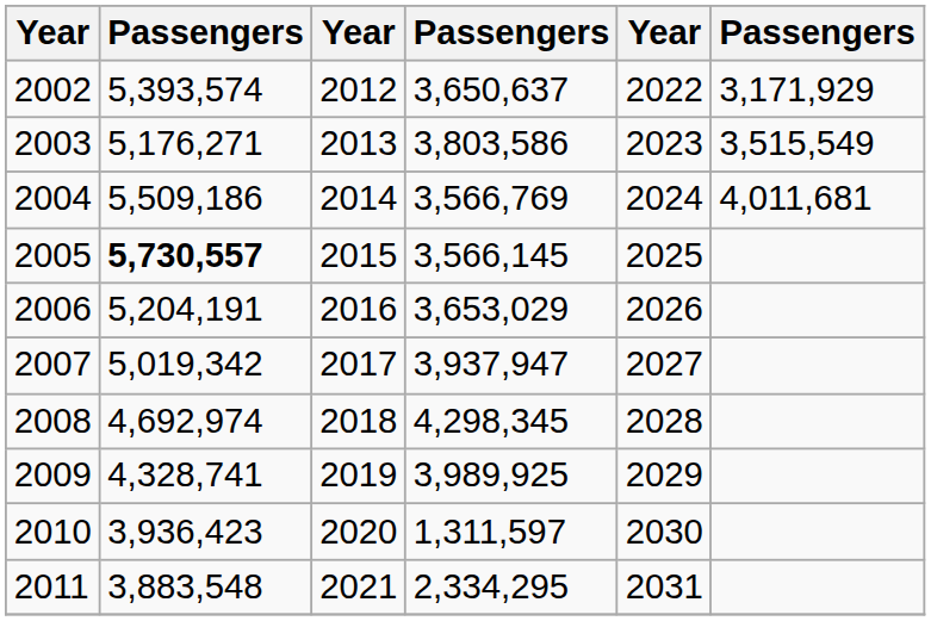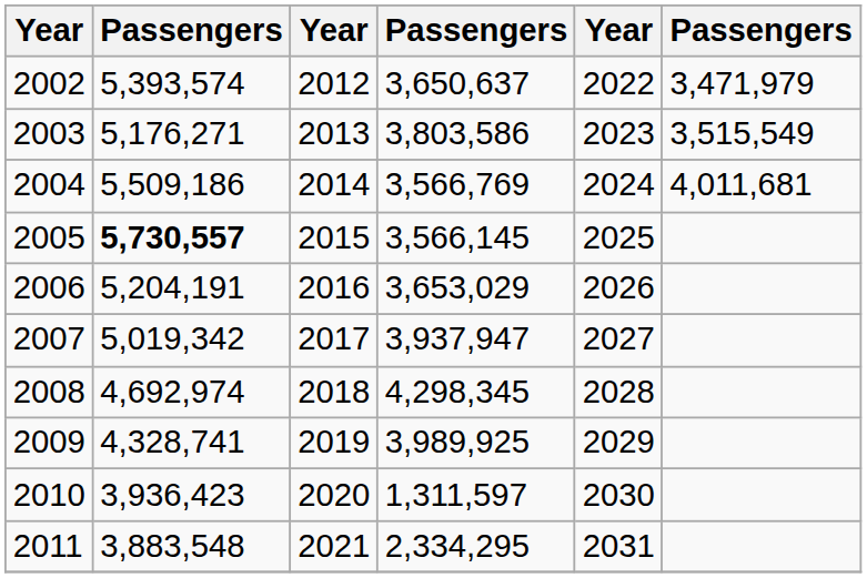2002 | column 6: 3,171,929 -> 3,471,979
